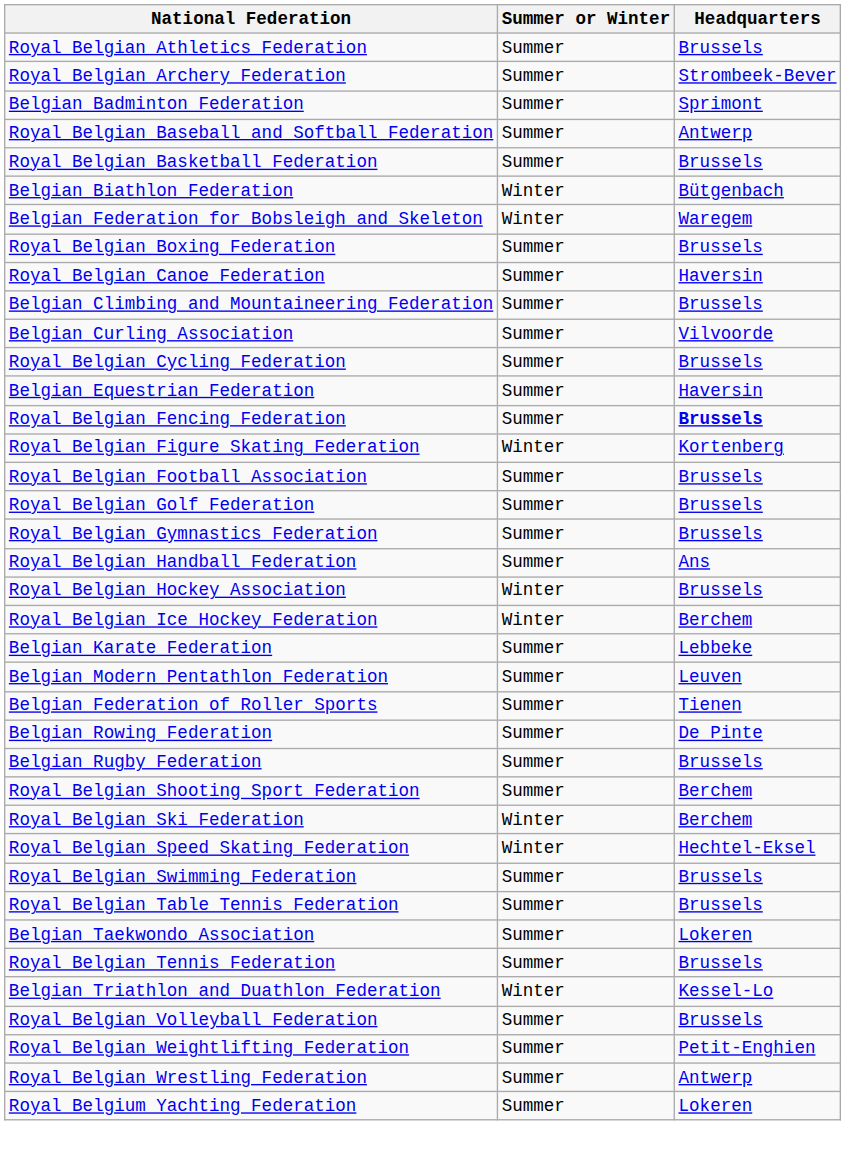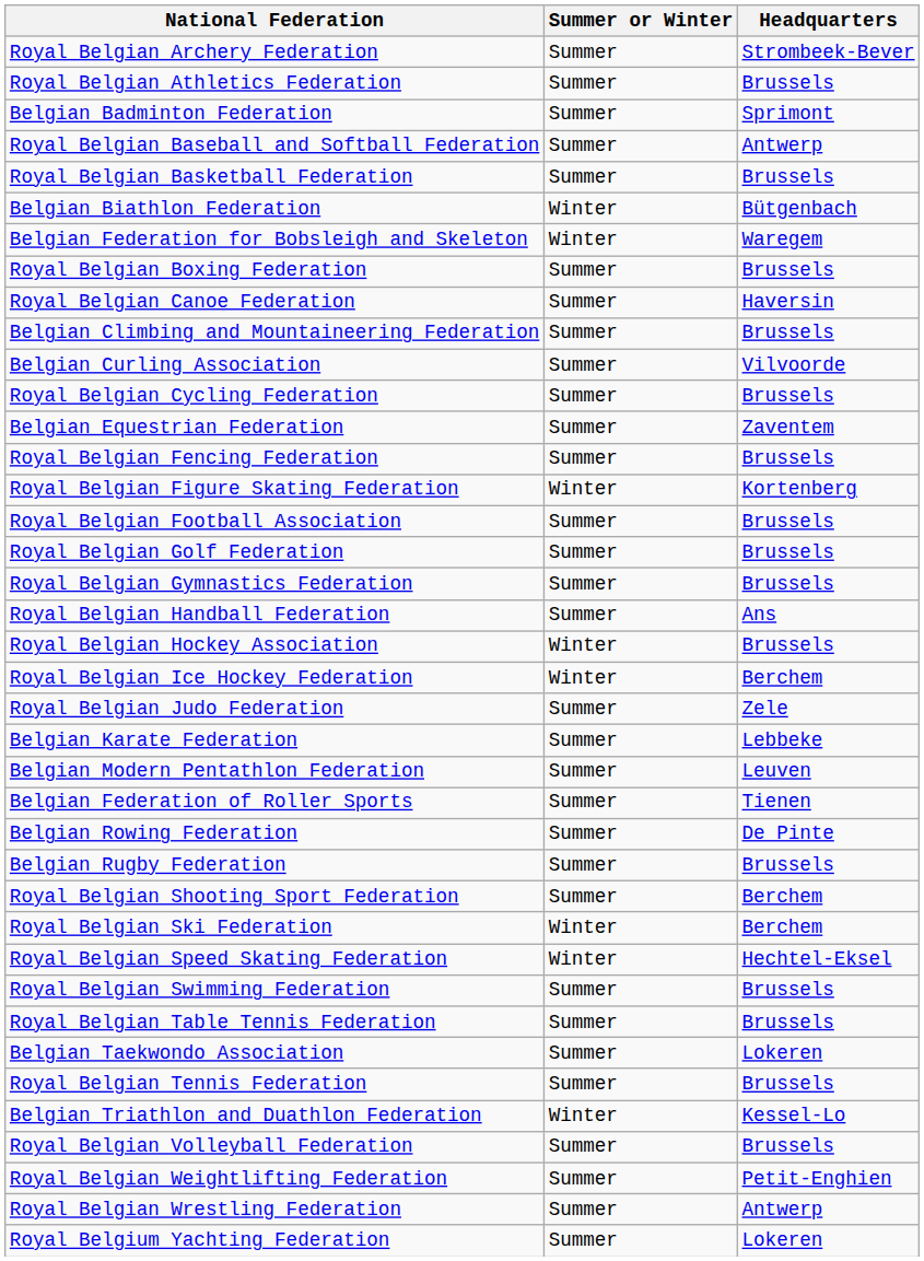rows swapped: Royal Belgian Archery Federation <-> Royal Belgian Athletics Federation
Belgian Equestrian Federation | Headquarters: Haversin -> Zaventem
Royal Belgian Fencing Federation | Headquarters: bold -> normal
+ row: Royal Belgian Judo Federation | Summer | Zele
